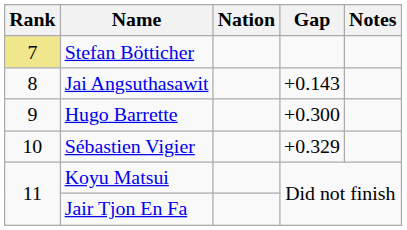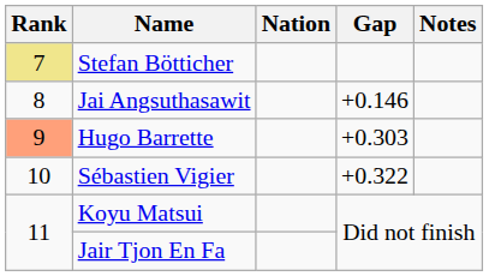Jai Angsuthasawit | Gap: +0.143 -> +0.146
Hugo Barrette | Rank: no background -> lightsalmon background
Hugo Barrette | Gap: +0.300 -> +0.303
Sébastien Vigier | Gap: +0.329 -> +0.322
